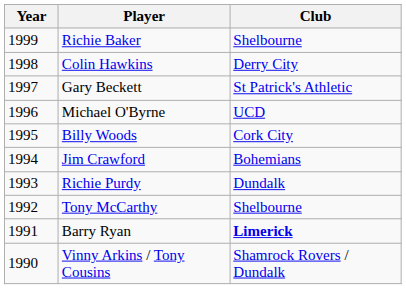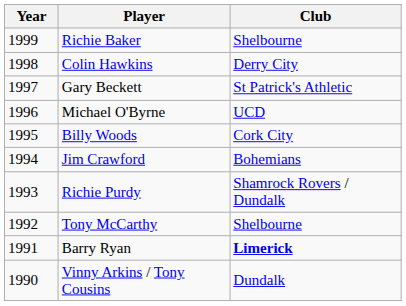Richie Purdy | Club: Dundalk -> Shamrock Rovers / Dundalk
Vinny Arkins / Tony Cousins | Club: Shamrock Rovers / Dundalk -> Dundalk
